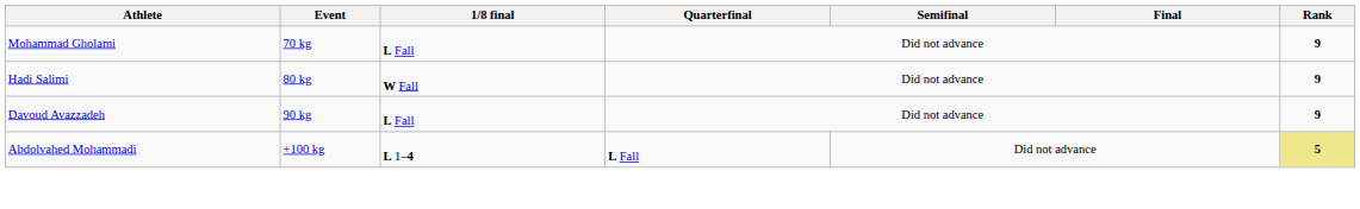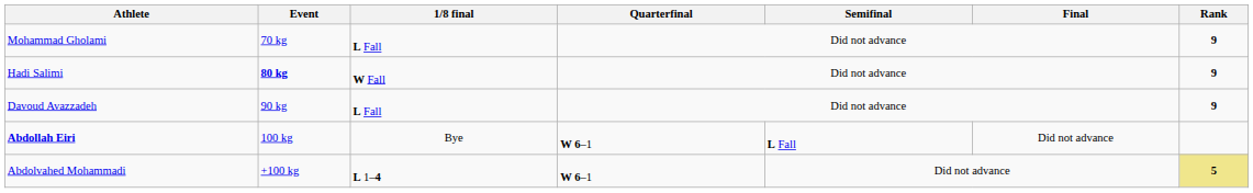Hadi Salimi | Event: normal -> bold
+ row: Abdollah Eiri | 100 kg | Bye | W 6–1 | L Fall | Did not advance
Abdolvahed Mohammadi | Quarterfinal: L Fall -> W 6–1
